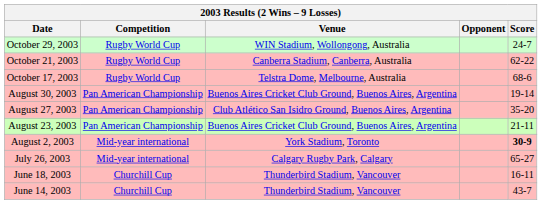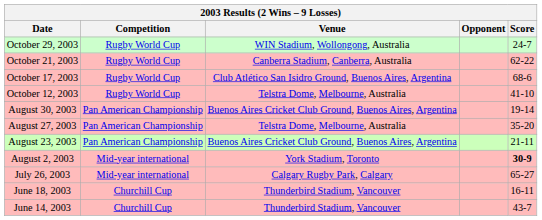October 17, 2003 | Venue: Telstra Dome, Melbourne, Australia -> Club Atlético San Isidro Ground, Buenos Aires, Argentina
+ row: October 12, 2003 | Rugby World Cup | Telstra Dome, Melbourne, Australia | 41-10
August 27, 2003 | Venue: Club Atlético San Isidro Ground, Buenos Aires, Argentina -> Telstra Dome, Melbourne, Australia
